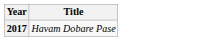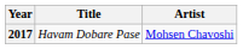+ column: Artist | Mohsen Chavoshi
